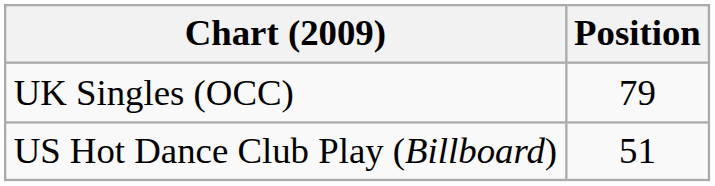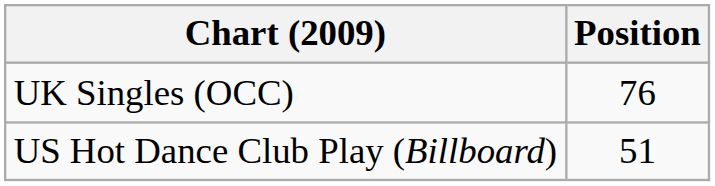UK Singles (OCC) | Position: 79 -> 76
